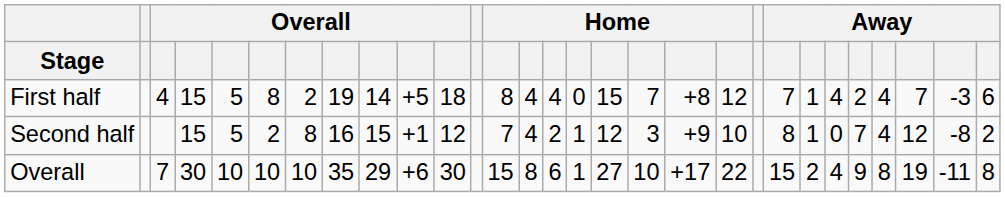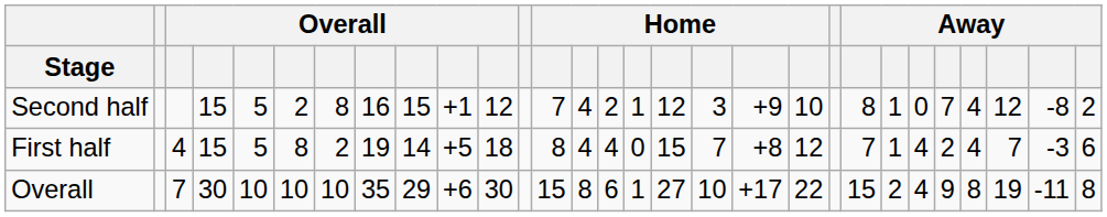rows swapped: First half <-> Second half
